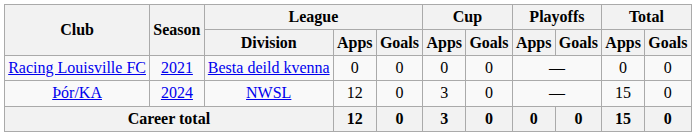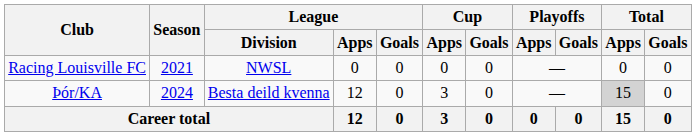Racing Louisville FC | League / Division: Besta deild kvenna -> NWSL
Þór/KA | League / Division: NWSL -> Besta deild kvenna
Þór/KA | Total / Apps: no background -> lightgrey background
